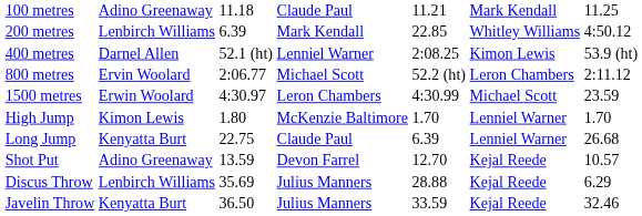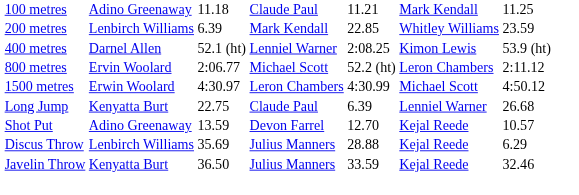200 metres | column 7: 4:50.12 -> 23.59
1500 metres | column 7: 23.59 -> 4:50.12
- row: High Jump | Kimon Lewis | 1.80 | McKenzie Baltimore | 1.70 | Lenniel Warner | 1.70
